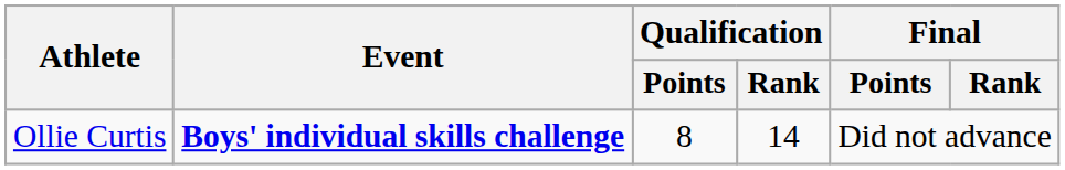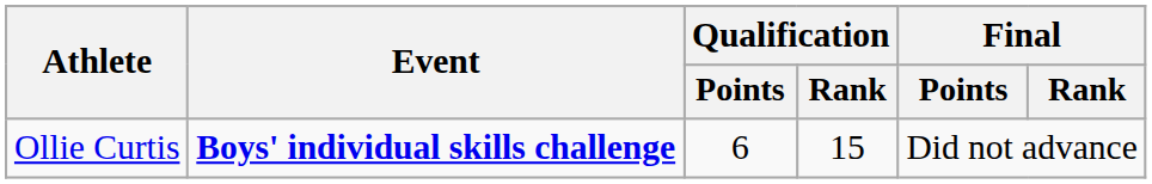Ollie Curtis | Qualification / Points: 8 -> 6
Ollie Curtis | Qualification / Rank: 14 -> 15
